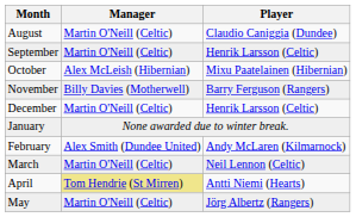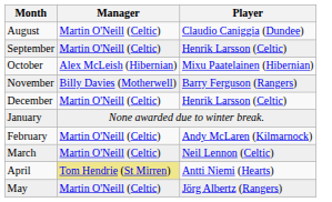February | Manager: Alex Smith (Dundee United) -> Martin O'Neill (Celtic)
